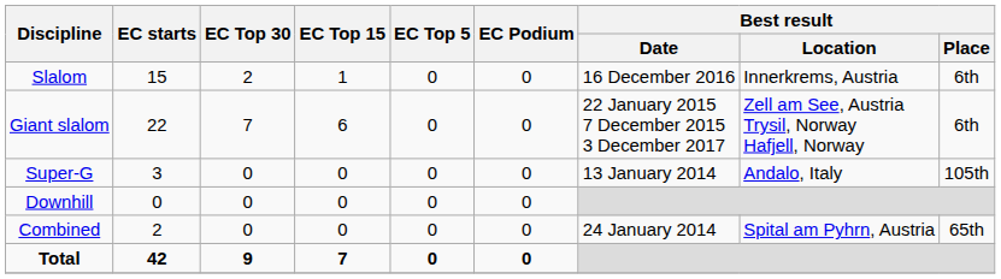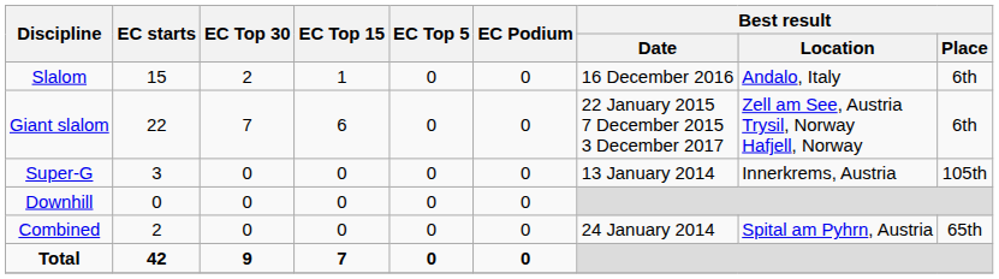Slalom | Best result / Location: Innerkrems, Austria -> Andalo, Italy
Super-G | Best result / Location: Andalo, Italy -> Innerkrems, Austria
